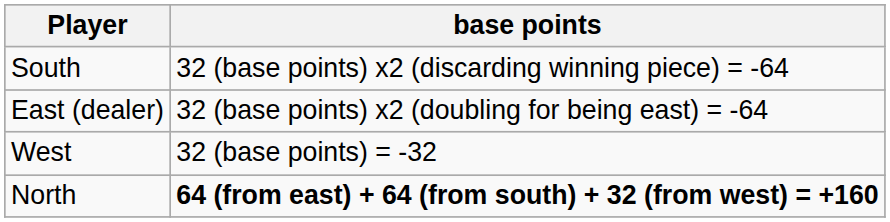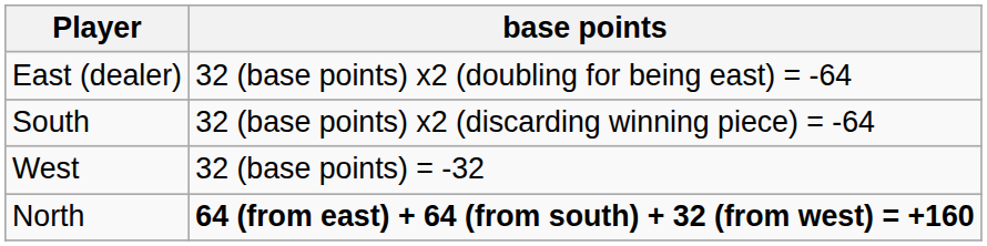rows swapped: East (dealer) <-> South
